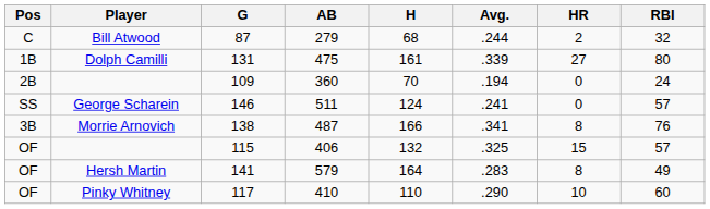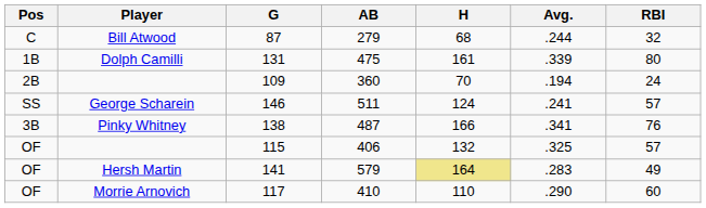- column: HR | 2 | 27 | 0 | 0 | 8 | 15 | 8 | 10
138 | Player: Morrie Arnovich -> Pinky Whitney
141 | H: no background -> khaki background
117 | Player: Pinky Whitney -> Morrie Arnovich
